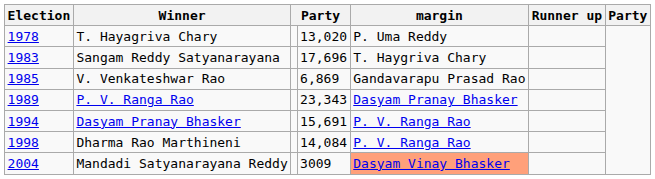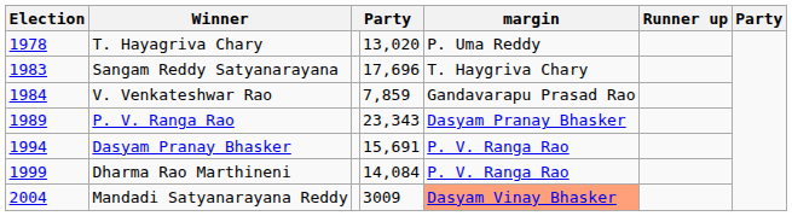V. Venkateshwar Rao | Election: 1985 -> 1984
V. Venkateshwar Rao | column 4: 6,869 -> 7,859
Dharma Rao Marthineni | Election: 1998 -> 1999
